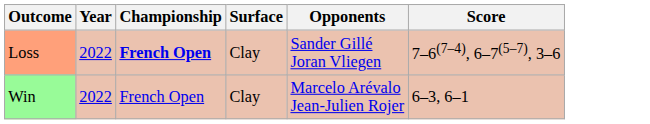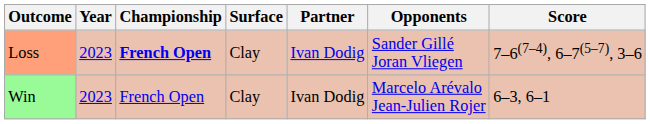+ column: Partner | Ivan Dodig | Ivan Dodig
Loss | Year: 2022 -> 2023
Win | Year: 2022 -> 2023
